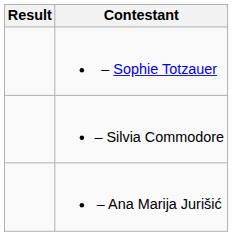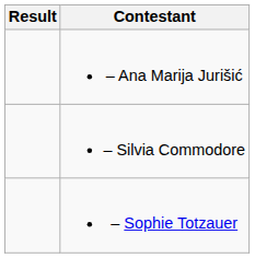rows swapped: – Ana Marija Jurišić <-> – Sophie Totzauer
